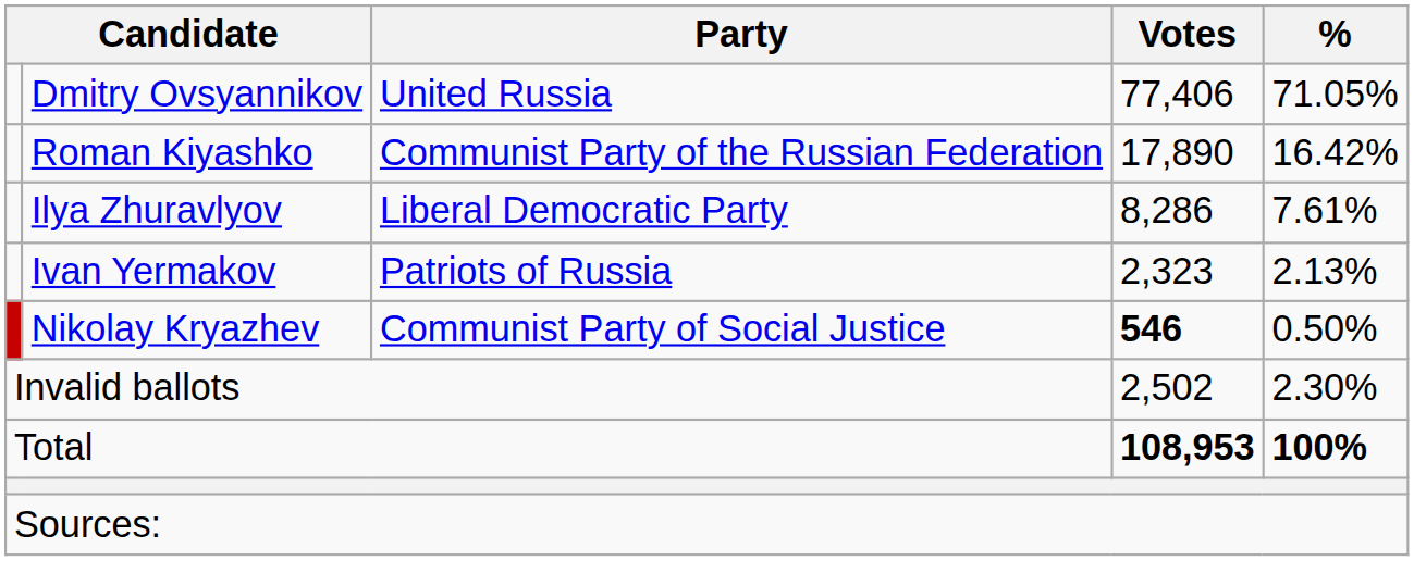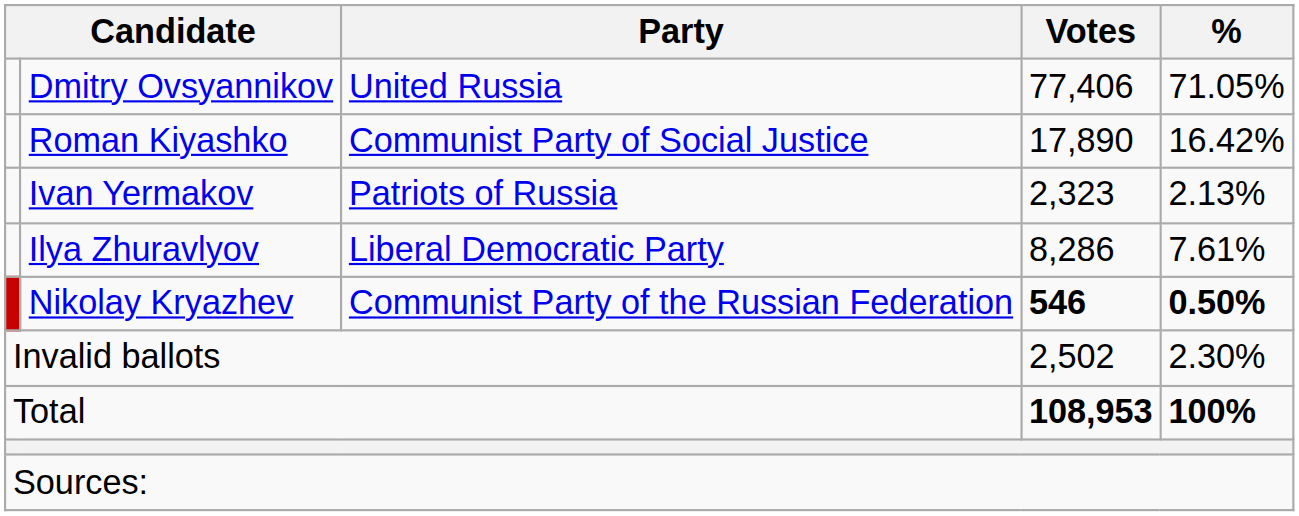Roman Kiyashko | Party: Communist Party of the Russian Federation -> Communist Party of Social Justice
rows swapped: Ilya Zhuravlyov <-> Ivan Yermakov
Nikolay Kryazhev | Party: Communist Party of Social Justice -> Communist Party of the Russian Federation
Nikolay Kryazhev | %: normal -> bold
